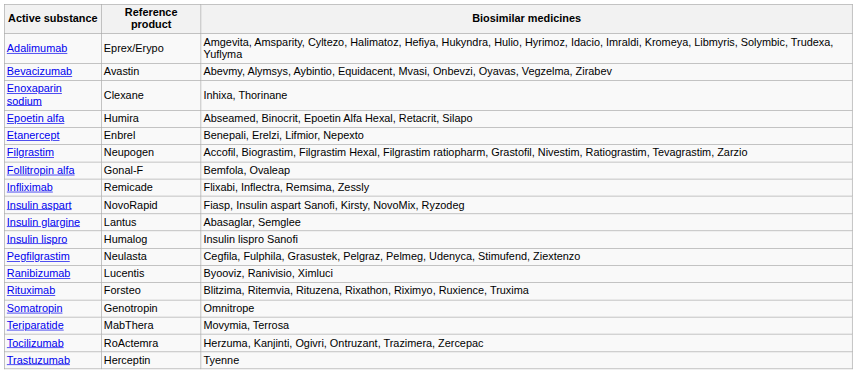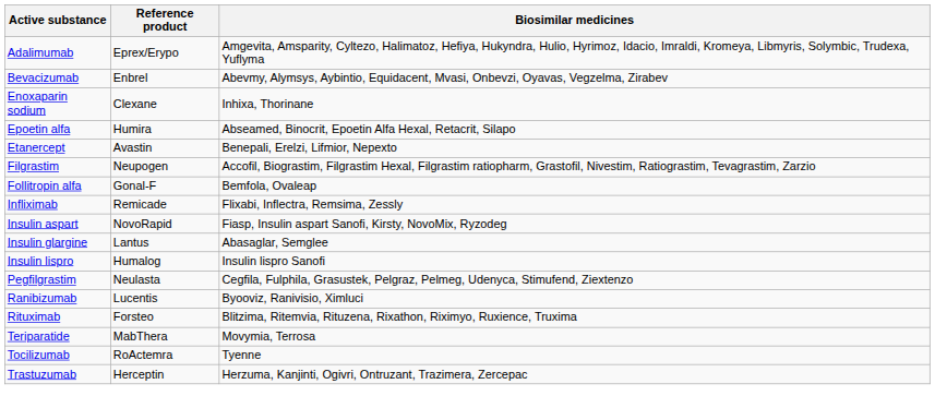Bevacizumab | Reference product: Avastin -> Enbrel
Etanercept | Reference product: Enbrel -> Avastin
- row: Somatropin | Genotropin | Omnitrope
Tocilizumab | Biosimilar medicines: Herzuma, Kanjinti, Ogivri, Ontruzant, Trazimera, Zercepac -> Tyenne
Trastuzumab | Biosimilar medicines: Tyenne -> Herzuma, Kanjinti, Ogivri, Ontruzant, Trazimera, Zercepac
